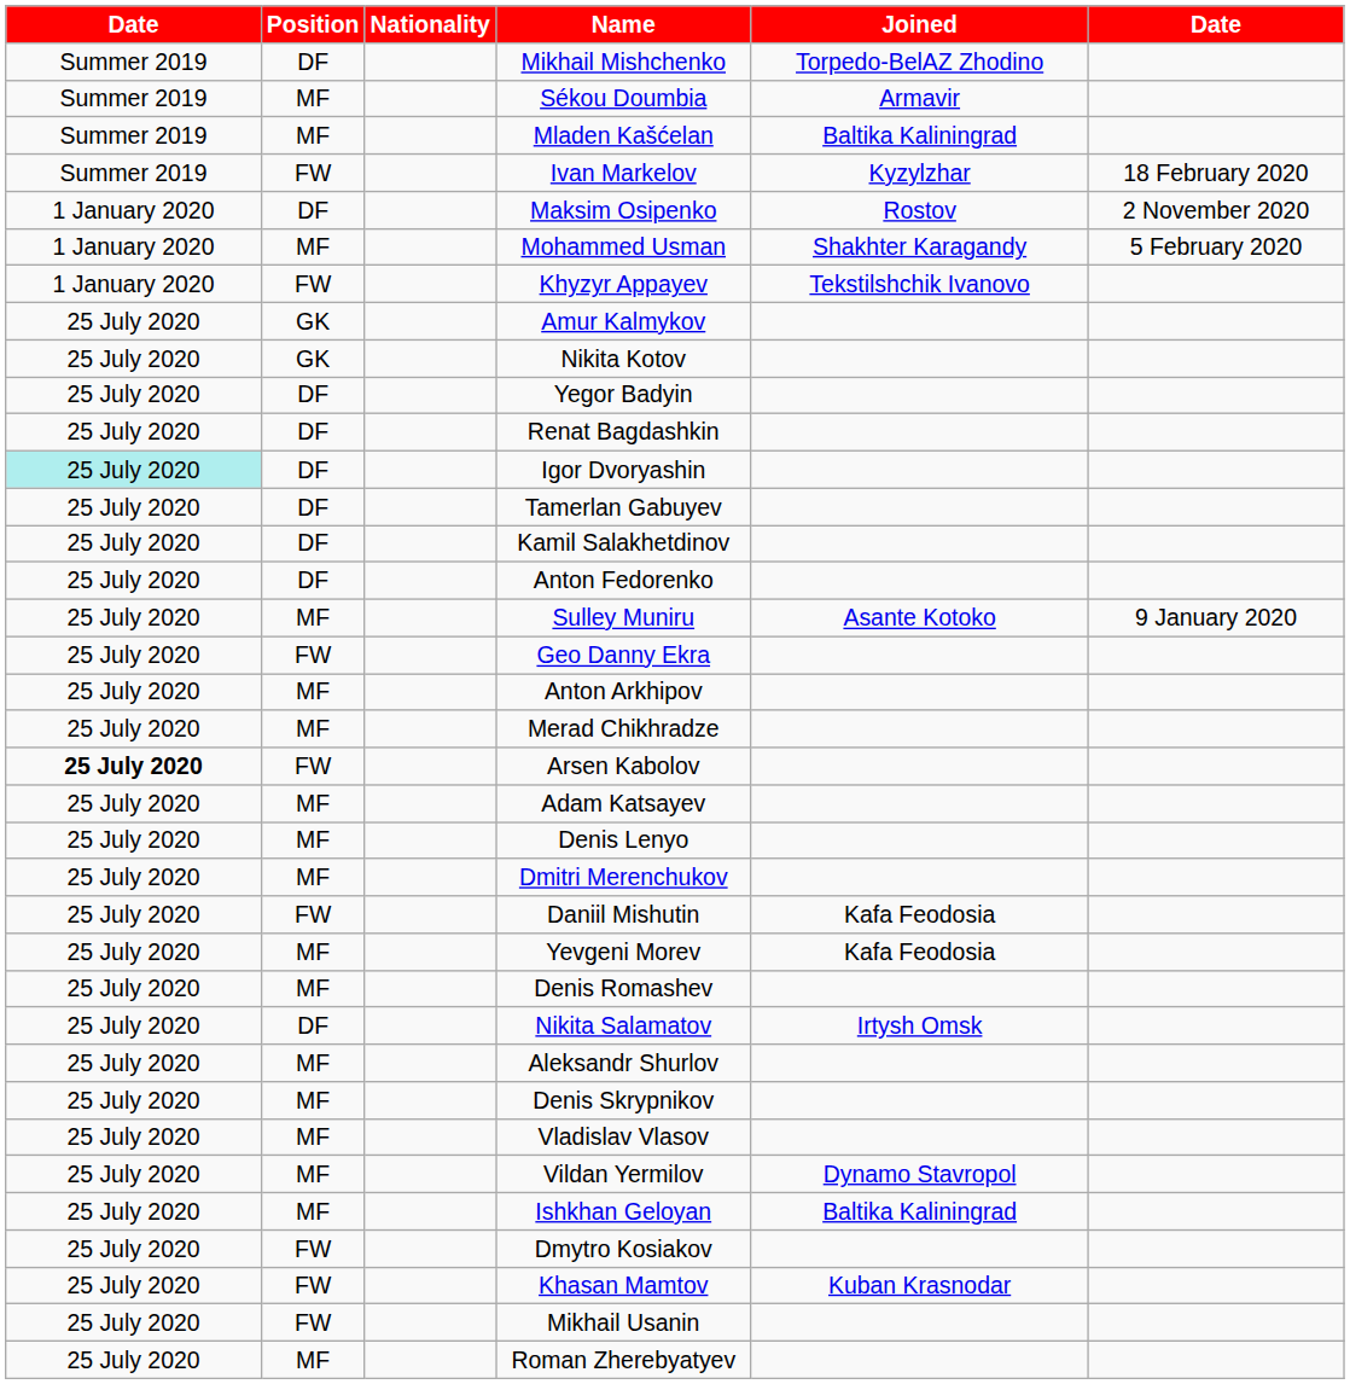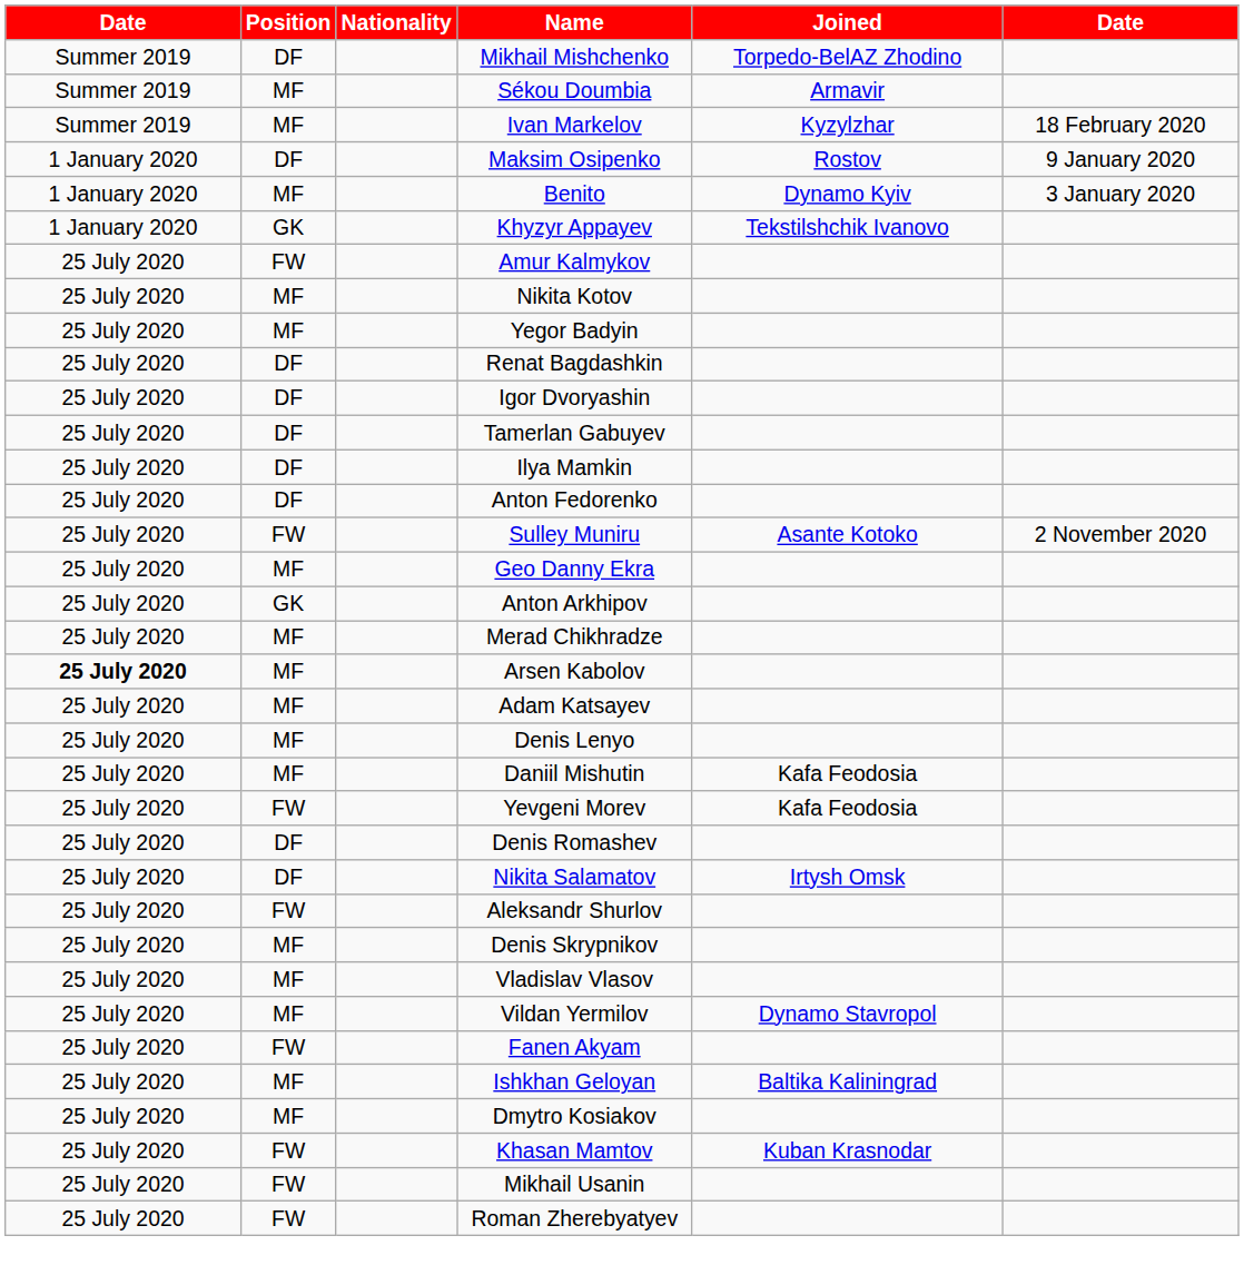- row: Summer 2019 | MF | Mladen Kašćelan | Baltika Kaliningrad
Ivan Markelov | Position: FW -> MF
Maksim Osipenko | column 6: 2 November 2020 -> 9 January 2020
+ row: 1 January 2020 | MF | Benito | Dynamo Kyiv | 3 January 2020
- row: 1 January 2020 | MF | Mohammed Usman | Shakhter Karagandy | 5 February 2020
Khyzyr Appayev | Position: FW -> GK
Amur Kalmykov | Position: GK -> FW
Nikita Kotov | Position: GK -> MF
Yegor Badyin | Position: DF -> MF
Igor Dvoryashin | column 1: paleturquoise background -> no background
+ row: 25 July 2020 | DF | Ilya Mamkin
- row: 25 July 2020 | DF | Kamil Salakhetdinov
Sulley Muniru | Position: MF -> FW
Sulley Muniru | column 6: 9 January 2020 -> 2 November 2020
Geo Danny Ekra | Position: FW -> MF
Anton Arkhipov | Position: MF -> GK
Arsen Kabolov | Position: FW -> MF
- row: 25 July 2020 | MF | Dmitri Merenchukov
Daniil Mishutin | Position: FW -> MF
Yevgeni Morev | Position: MF -> FW
Denis Romashev | Position: MF -> DF
Aleksandr Shurlov | Position: MF -> FW
+ row: 25 July 2020 | FW | Fanen Akyam
Dmytro Kosiakov | Position: FW -> MF
Roman Zherebyatyev | Position: MF -> FW
